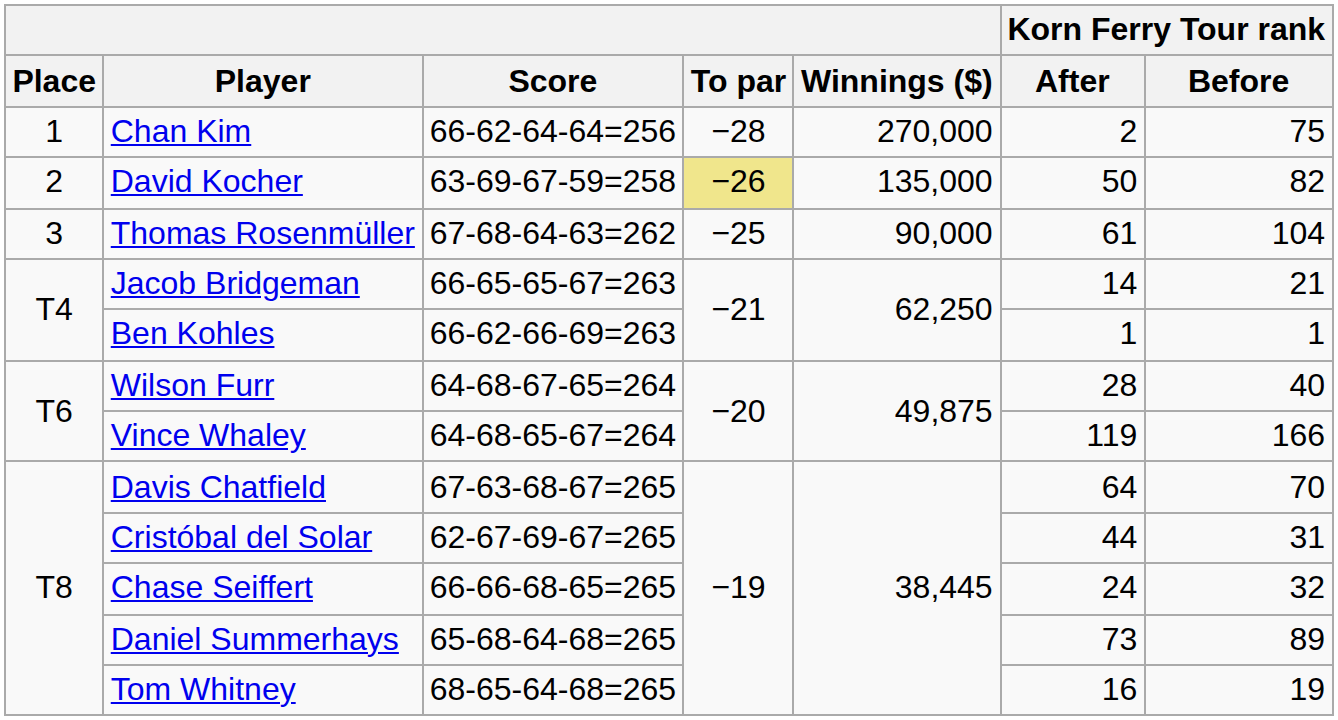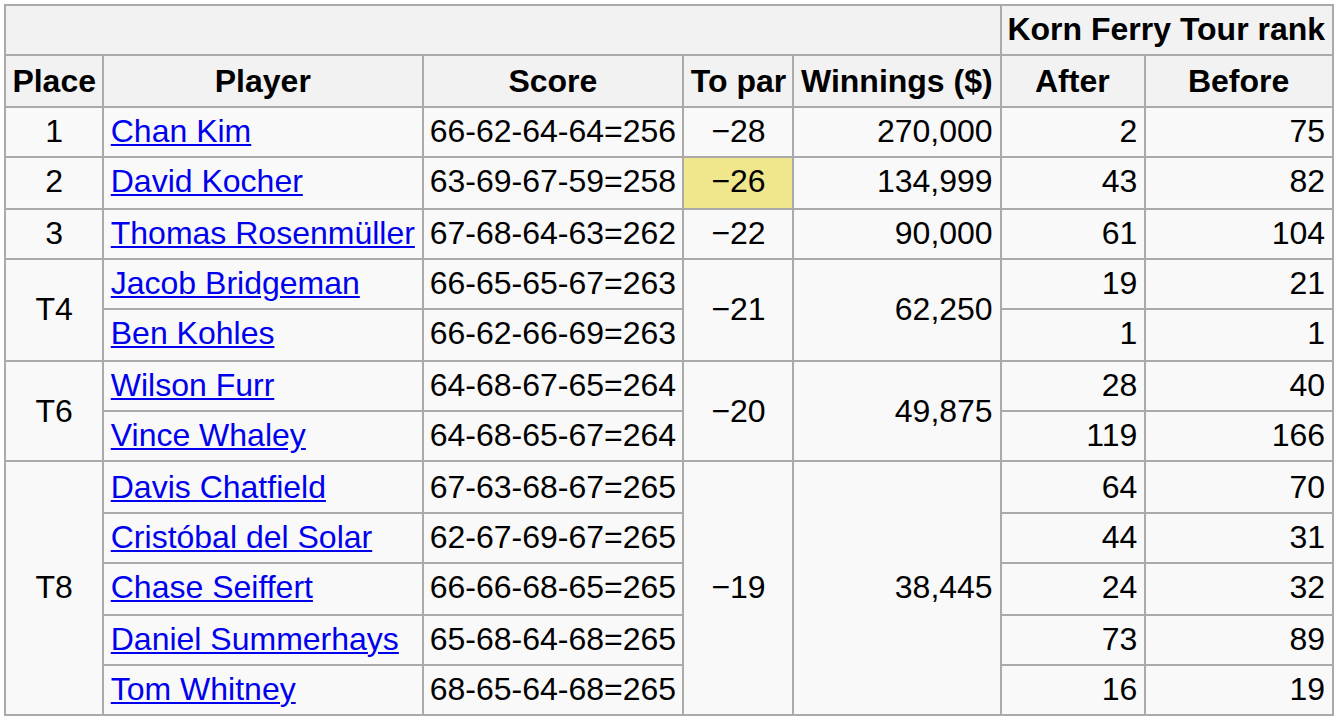David Kocher | Winnings ($): 135,000 -> 134,999
David Kocher | Korn Ferry Tour rank / After: 50 -> 43
Thomas Rosenmüller | To par: −25 -> −22
Jacob Bridgeman | Korn Ferry Tour rank / After: 14 -> 19
